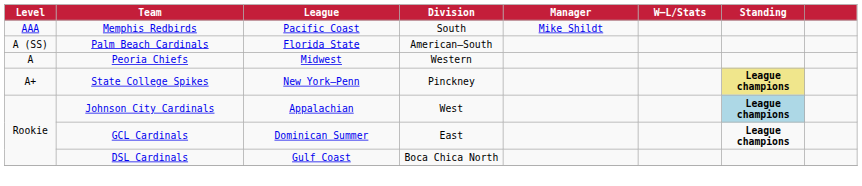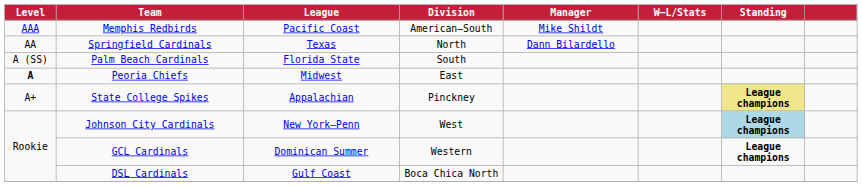Memphis Redbirds | Division: South -> American–South
+ row: AA | Springfield Cardinals | Texas | North | Dann Bilardello
Palm Beach Cardinals | Division: American–South -> South
Peoria Chiefs | Level: normal -> bold
Peoria Chiefs | Division: Western -> East
State College Spikes | League: New York–Penn -> Appalachian
Johnson City Cardinals | League: Appalachian -> New York–Penn
GCL Cardinals | Division: East -> Western
